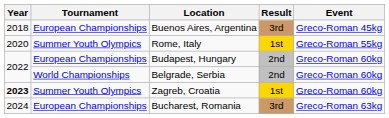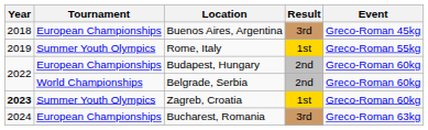Rome, Italy | Year: 2020 -> 2019
